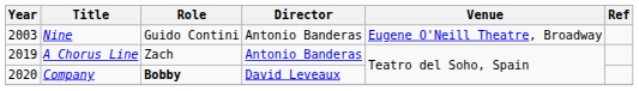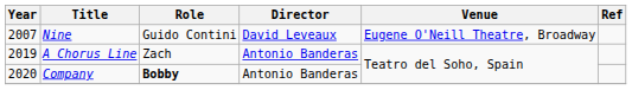Nine | Year: 2003 -> 2007
Nine | Director: Antonio Banderas -> David Leveaux
Company | Director: David Leveaux -> Antonio Banderas
